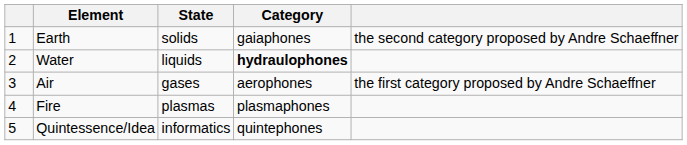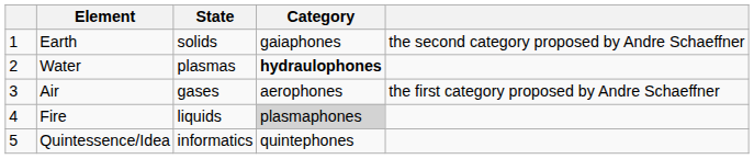Water | State: liquids -> plasmas
Fire | State: plasmas -> liquids
Fire | Category: no background -> lightgrey background
